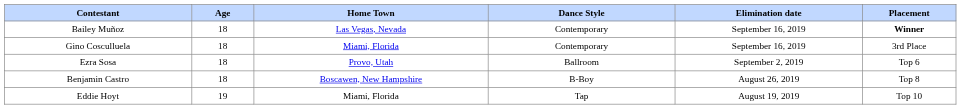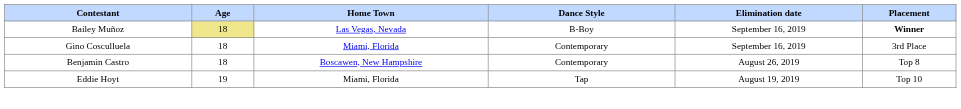Bailey Muñoz | Age: no background -> khaki background
Bailey Muñoz | Dance Style: Contemporary -> B-Boy
- row: Ezra Sosa | 18 | Provo, Utah | Ballroom | September 2, 2019 | Top 6
Benjamin Castro | Dance Style: B-Boy -> Contemporary
